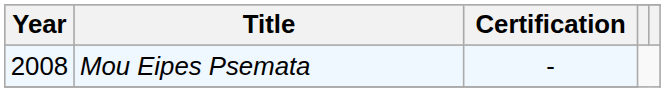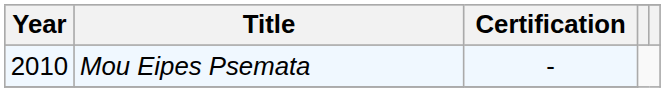Mou Eipes Psemata | Year: 2008 -> 2010
